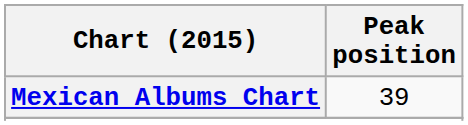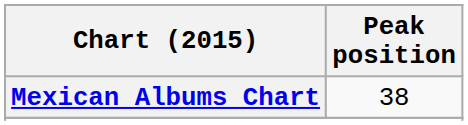Mexican Albums Chart | Peak position: 39 -> 38
